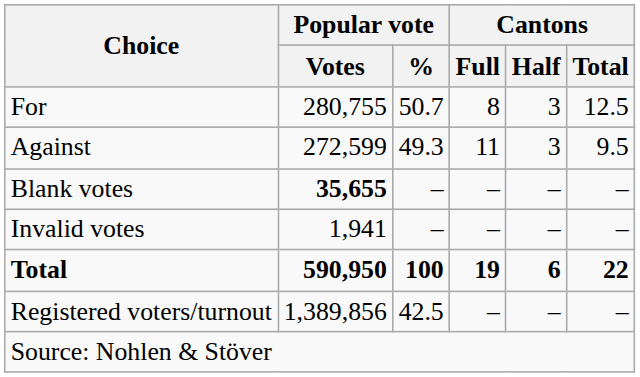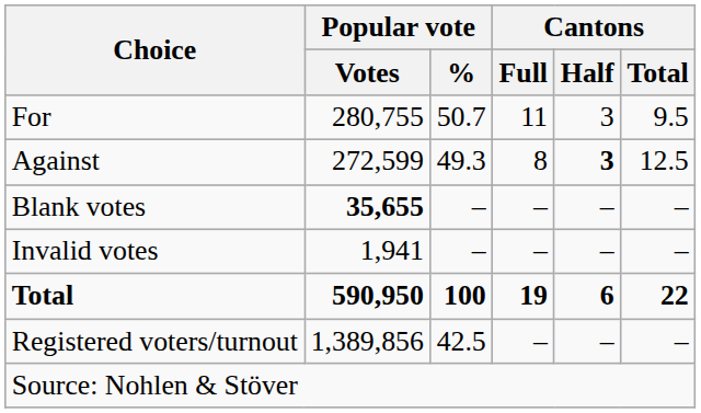For | Cantons / Full: 8 -> 11
For | Cantons / Total: 12.5 -> 9.5
Against | Cantons / Full: 11 -> 8
Against | Cantons / Half: normal -> bold
Against | Cantons / Total: 9.5 -> 12.5
